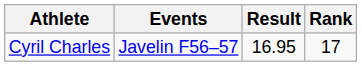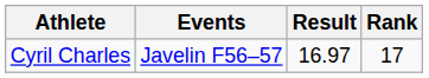Cyril Charles | Result: 16.95 -> 16.97
